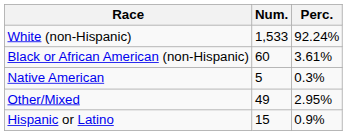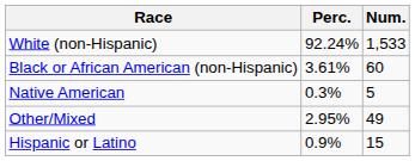columns swapped: Num. <-> Perc.
